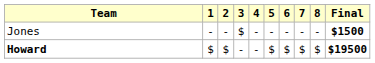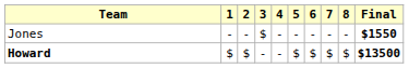Jones | Final: $1500 -> $1550
Howard | Final: $19500 -> $13500
